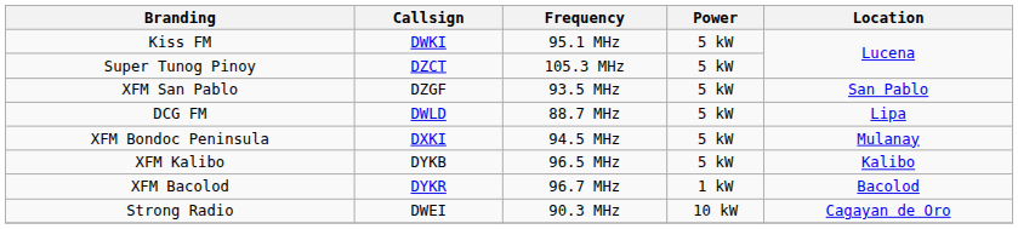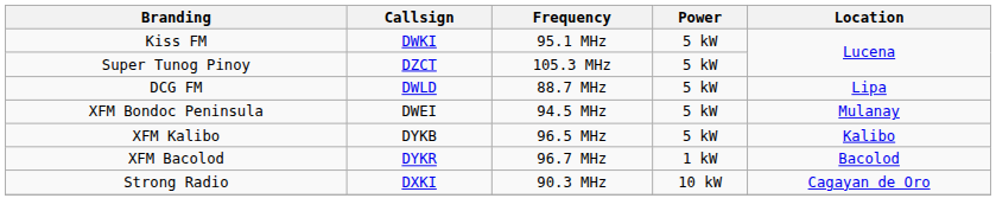- row: XFM San Pablo | DZGF | 93.5 MHz | 5 kW | San Pablo
XFM Bondoc Peninsula | Callsign: DXKI -> DWEI
Strong Radio | Callsign: DWEI -> DXKI
